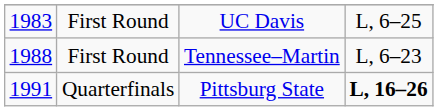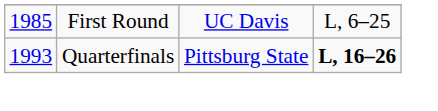UC Davis | column 1: 1983 -> 1985
- row: 1988 | First Round | Tennessee–Martin | L, 6–23
Pittsburg State | column 1: 1991 -> 1993
